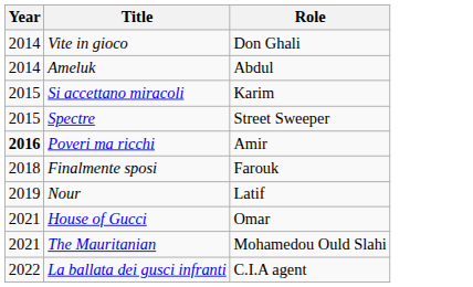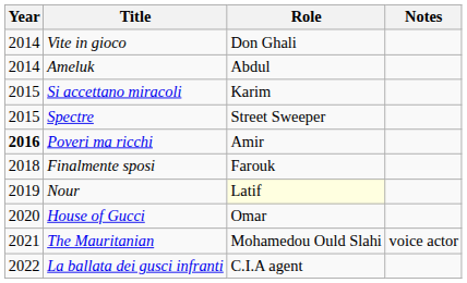+ column: Notes | voice actor
Nour | Role: no background -> lightyellow background
House of Gucci | Year: 2021 -> 2020
